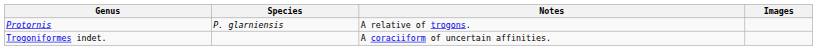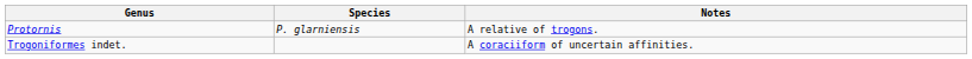- column: Images
